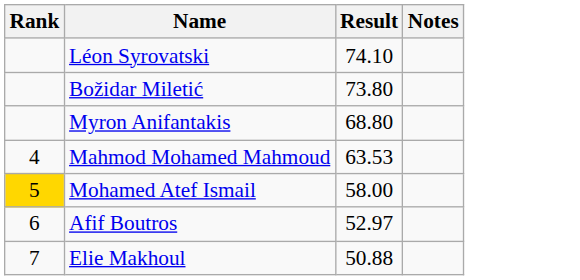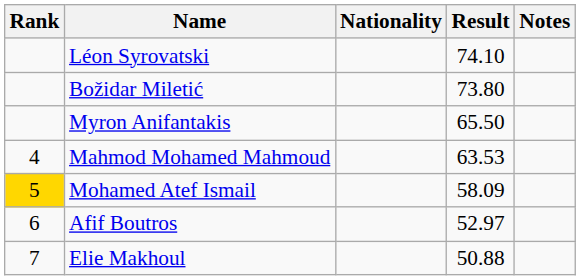+ column: Nationality
Myron Anifantakis | Result: 68.80 -> 65.50
Mohamed Atef Ismail | Result: 58.00 -> 58.09
